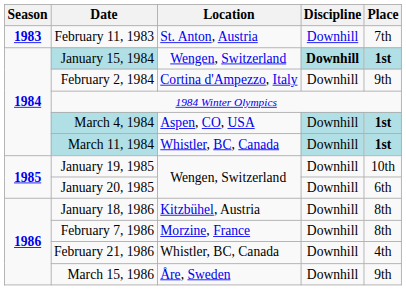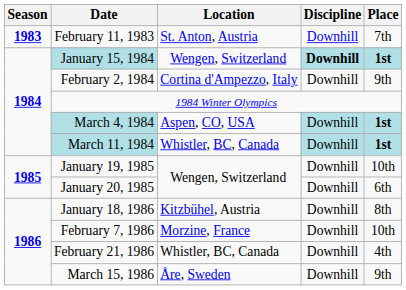February 7, 1986 | Place: 8th -> 10th
